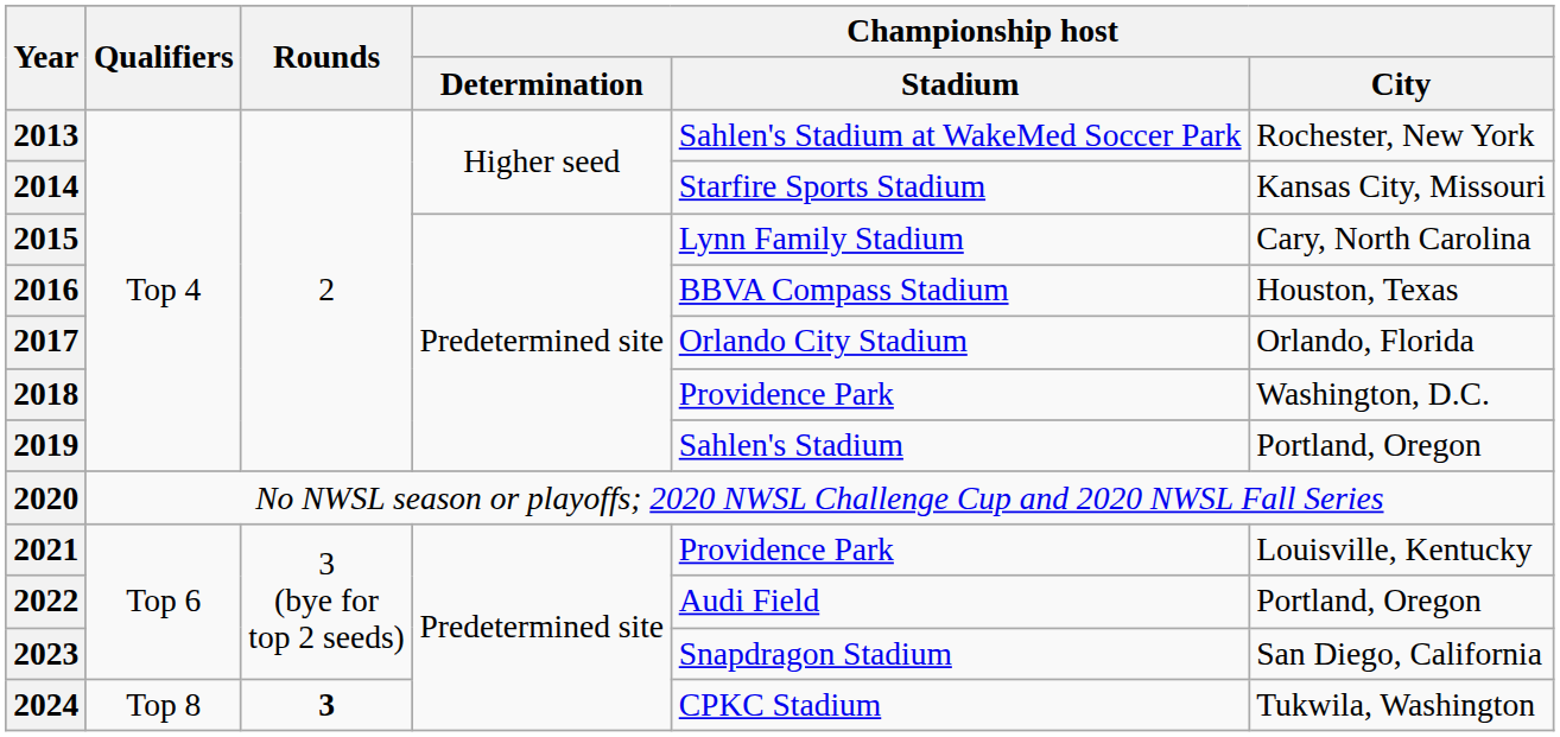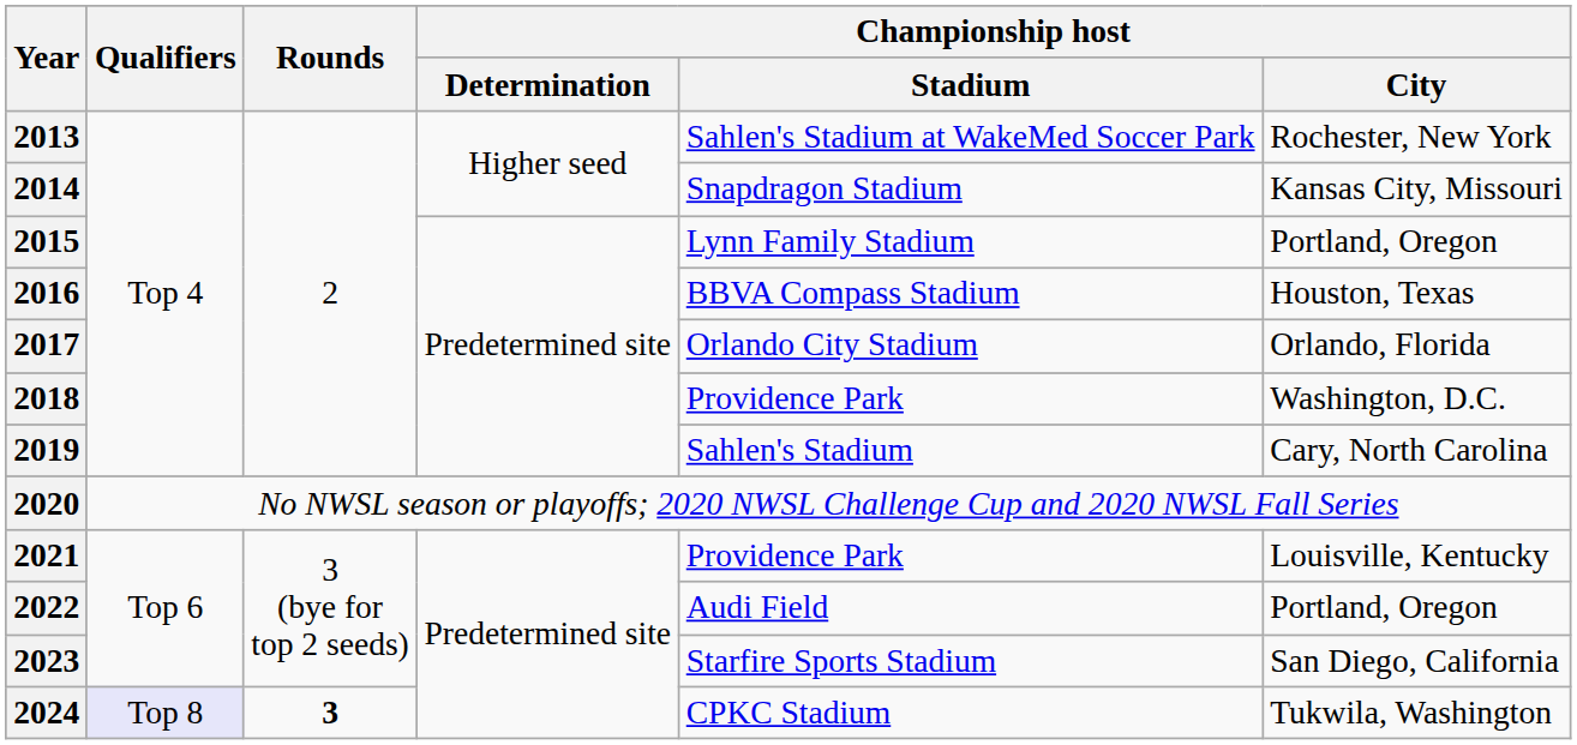2014 | Championship host / Stadium: Starfire Sports Stadium -> Snapdragon Stadium
2015 | Championship host / City: Cary, North Carolina -> Portland, Oregon
2019 | Championship host / City: Portland, Oregon -> Cary, North Carolina
2023 | Championship host / Stadium: Snapdragon Stadium -> Starfire Sports Stadium
2024 | Qualifiers: no background -> lavender background
